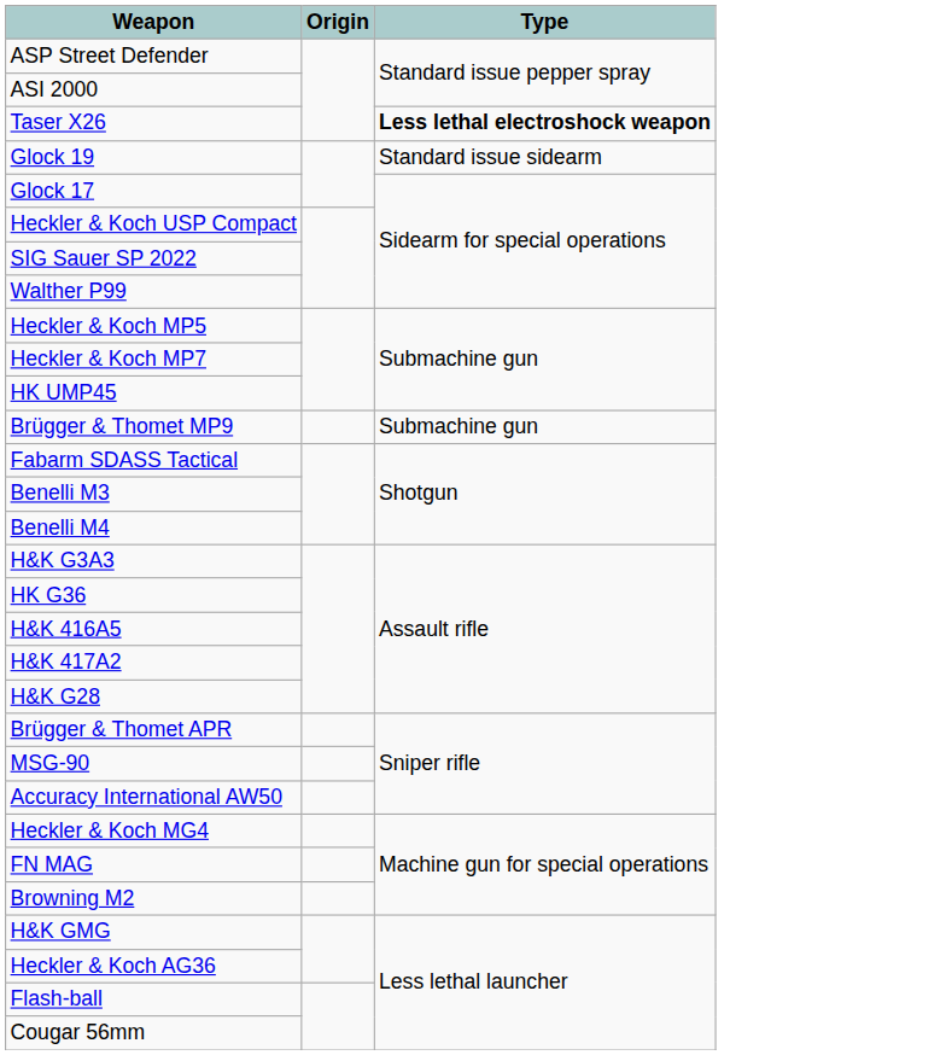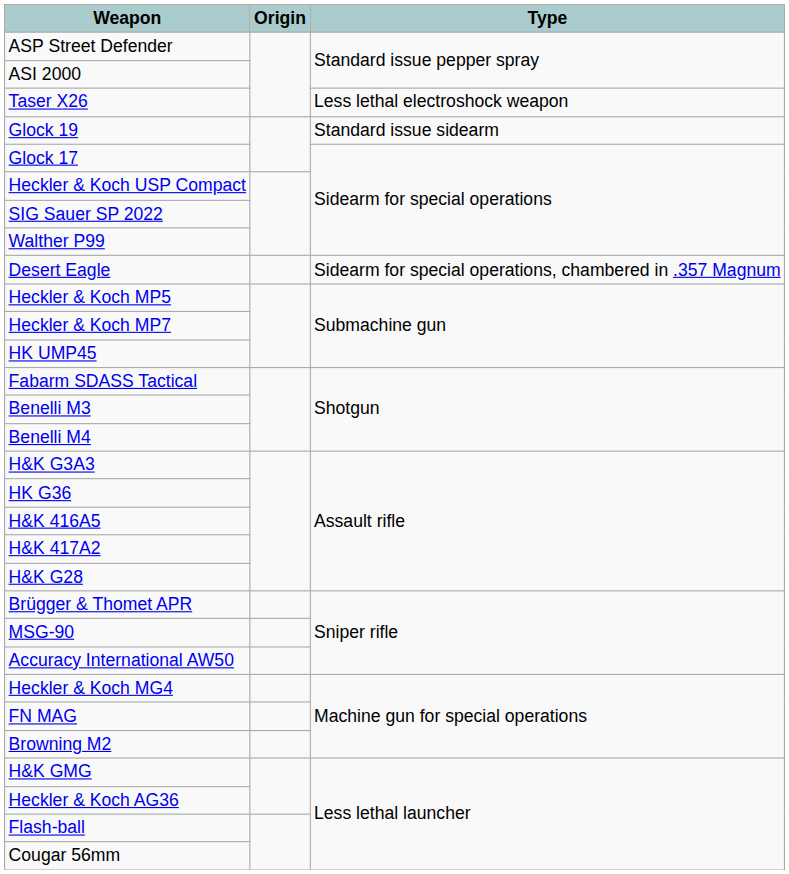Taser X26 | Type: bold -> normal
+ row: Desert Eagle | Sidearm for special operations, chambered in .357 Magnum
- row: Brügger & Thomet MP9 | Submachine gun
